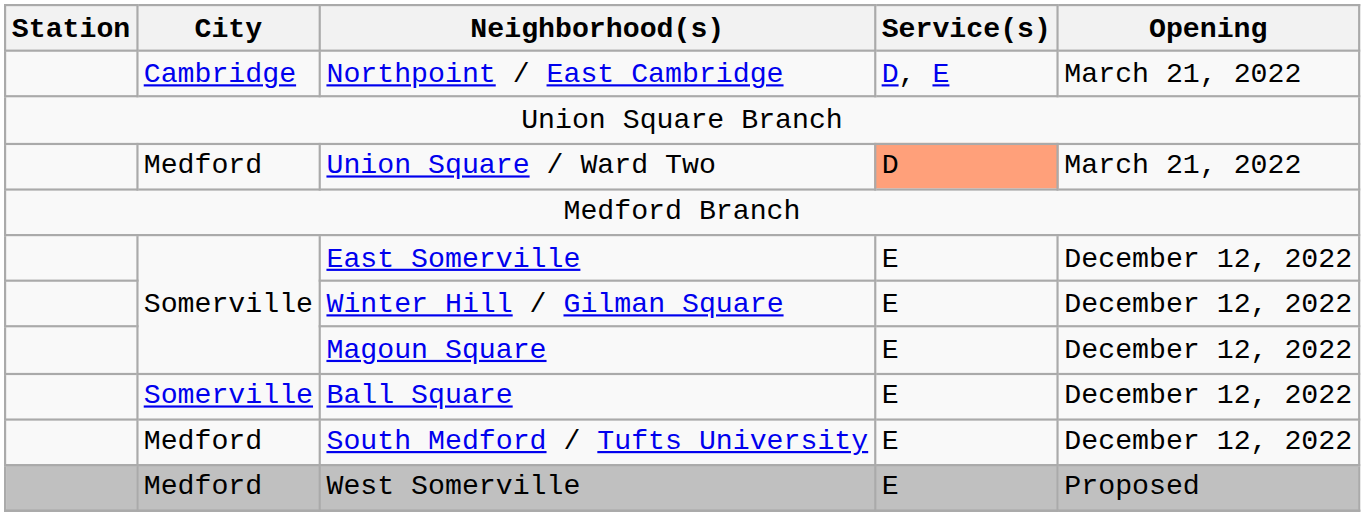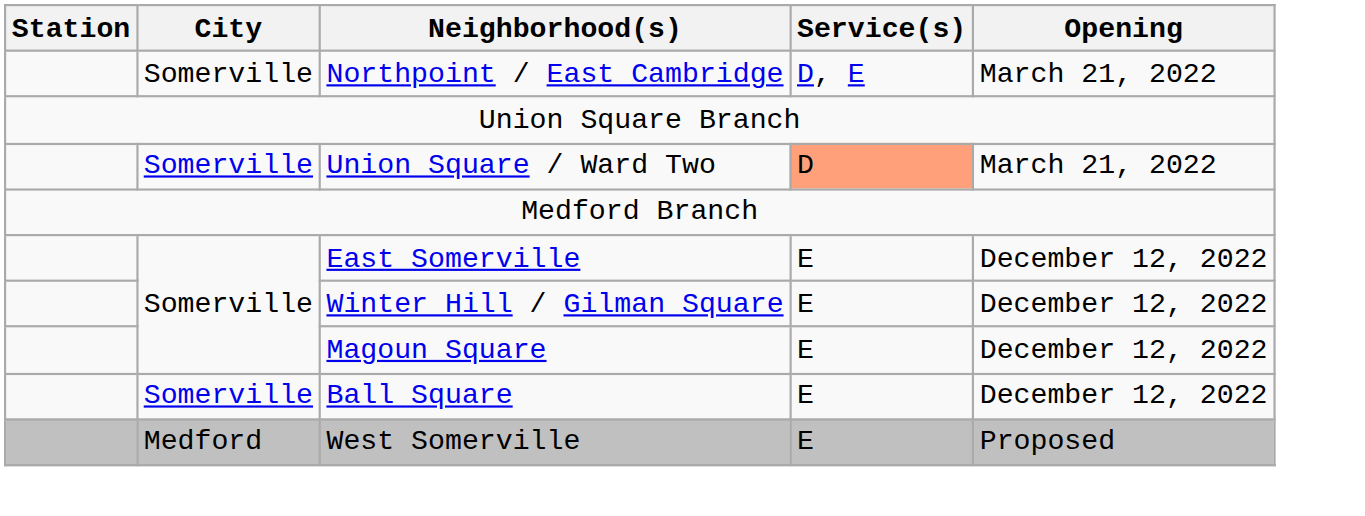Northpoint / East Cambridge | City: Cambridge -> Somerville
Union Square / Ward Two | City: Medford -> Somerville
- row: Medford | South Medford / Tufts University | E | December 12, 2022
